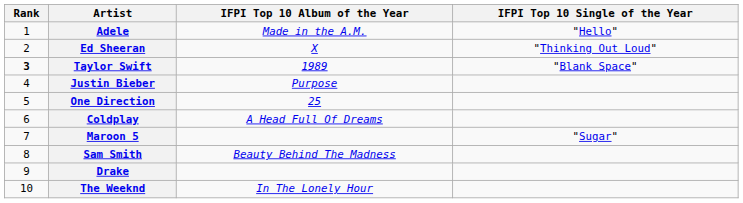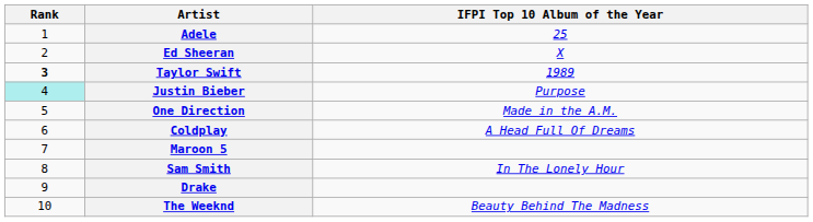- column: IFPI Top 10 Single of the Year | "Hello" | "Thinking Out Loud" | "Blank Space" | "Sugar"
Adele | IFPI Top 10 Album of the Year: Made in the A.M. -> 25
Justin Bieber | Rank: no background -> paleturquoise background
One Direction | IFPI Top 10 Album of the Year: 25 -> Made in the A.M.
Sam Smith | IFPI Top 10 Album of the Year: Beauty Behind The Madness -> In The Lonely Hour
The Weeknd | IFPI Top 10 Album of the Year: In The Lonely Hour -> Beauty Behind The Madness
